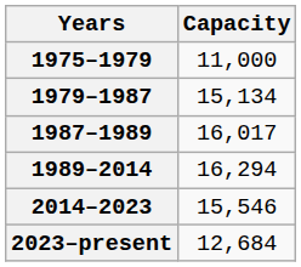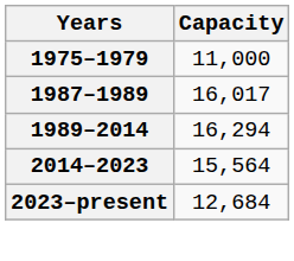- row: 1979–1987 | 15,134
2014–2023 | Capacity: 15,546 -> 15,564
